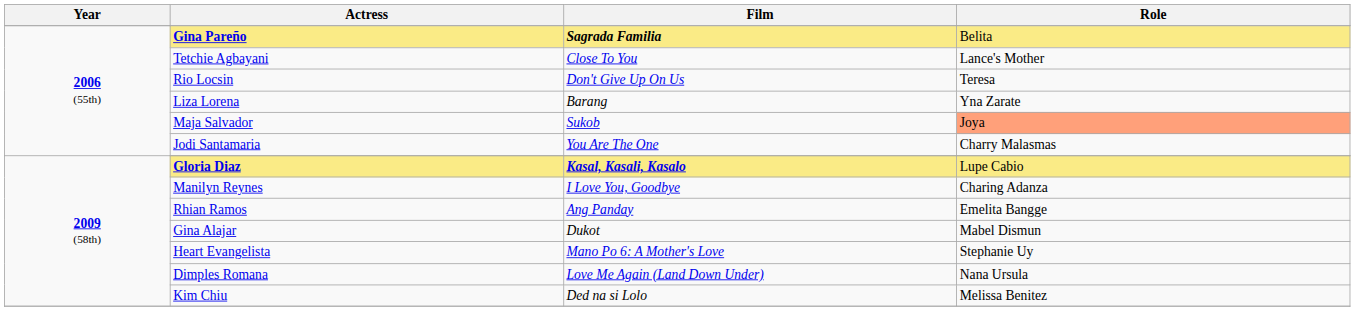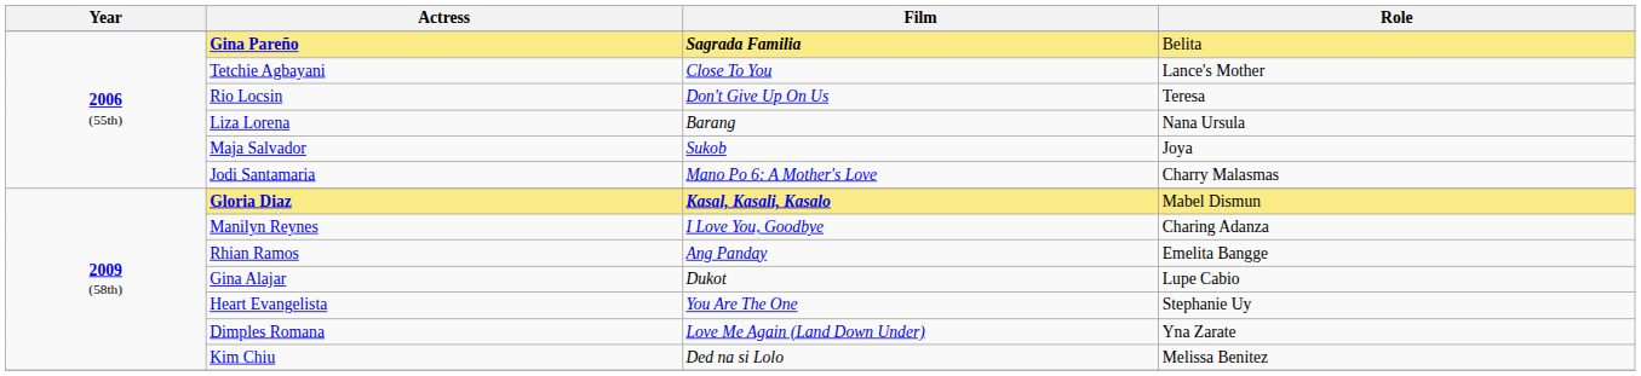Liza Lorena | Role: Yna Zarate -> Nana Ursula
Maja Salvador | Role: lightsalmon background -> no background
Jodi Santamaria | Film: You Are The One -> Mano Po 6: A Mother's Love
Gloria Diaz | Role: Lupe Cabio -> Mabel Dismun
Gina Alajar | Role: Mabel Dismun -> Lupe Cabio
Heart Evangelista | Film: Mano Po 6: A Mother's Love -> You Are The One
Dimples Romana | Role: Nana Ursula -> Yna Zarate
